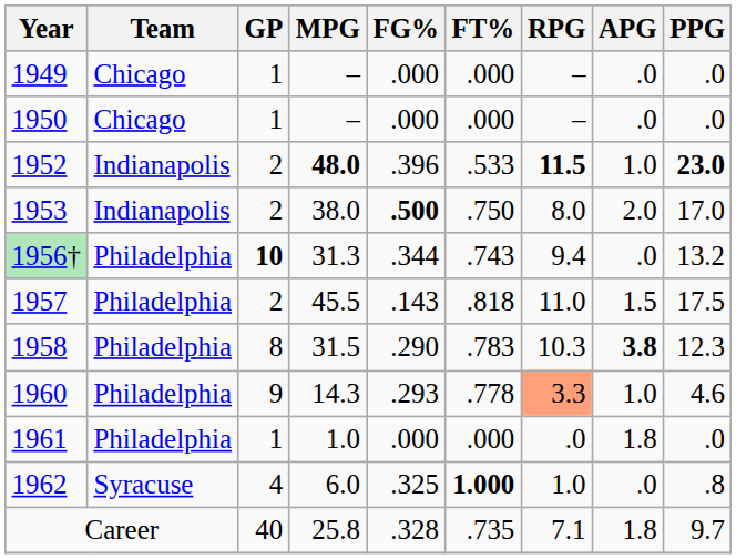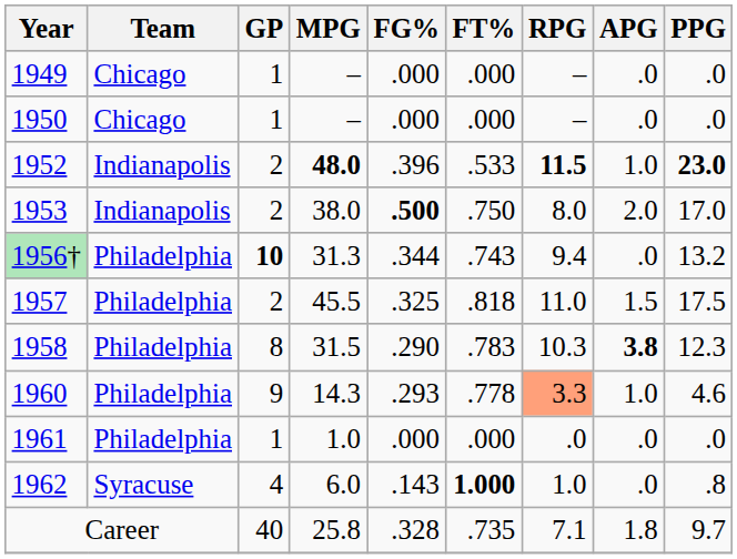1957 | FG%: .143 -> .325
1961 | APG: 1.8 -> .0
1962 | FG%: .325 -> .143
